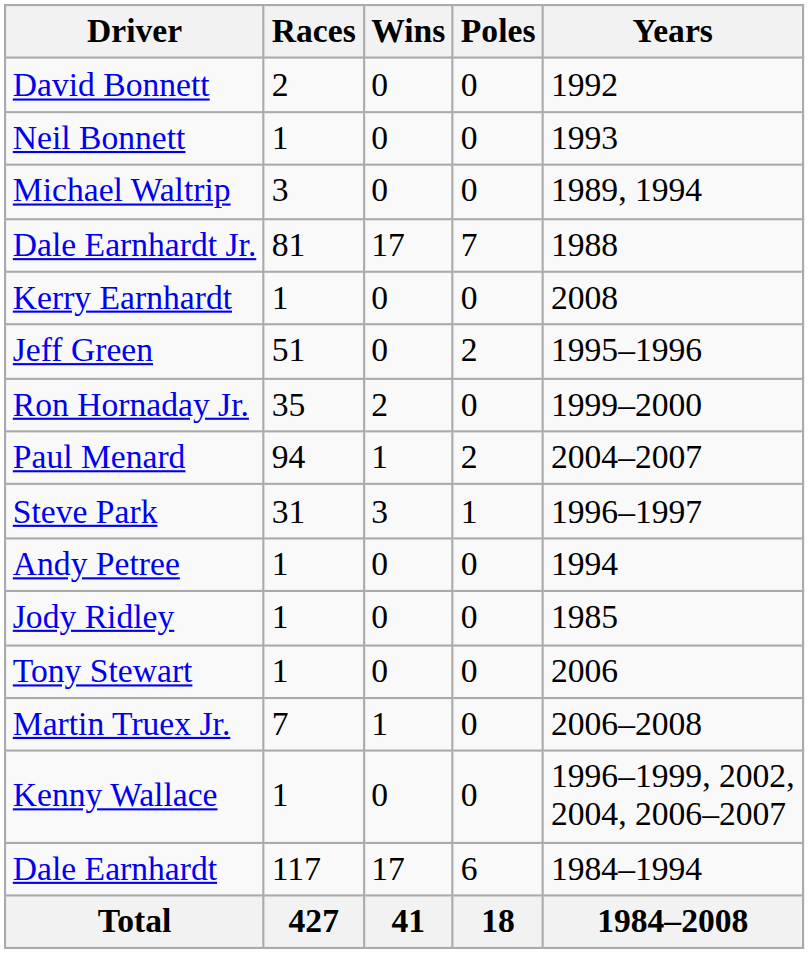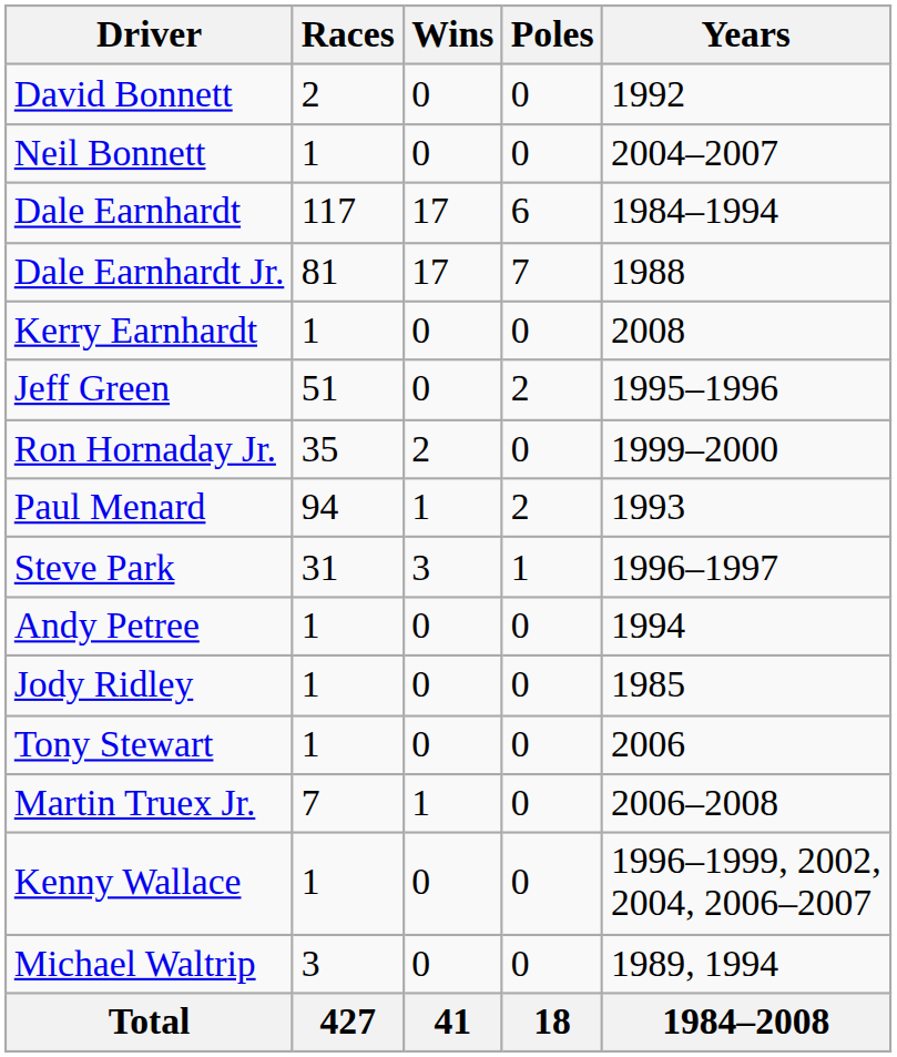Neil Bonnett | Years: 1993 -> 2004–2007
rows swapped: Dale Earnhardt <-> Michael Waltrip
Paul Menard | Years: 2004–2007 -> 1993
